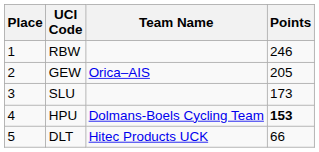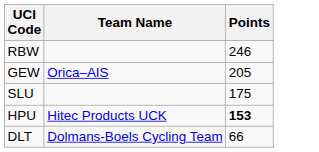- column: Place | 1 | 2 | 3 | 4 | 5
SLU | Points: 173 -> 175
HPU | Team Name: Dolmans-Boels Cycling Team -> Hitec Products UCK
DLT | Team Name: Hitec Products UCK -> Dolmans-Boels Cycling Team
